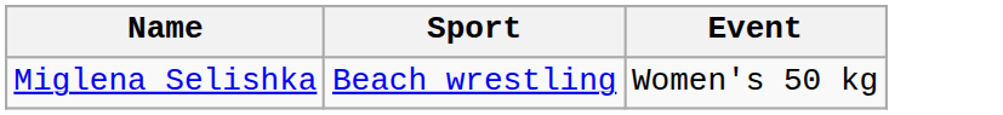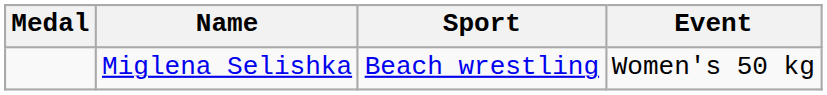+ column: Medal
